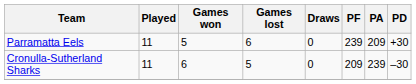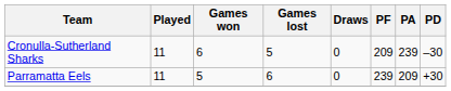rows swapped: Parramatta Eels <-> Cronulla-Sutherland Sharks
